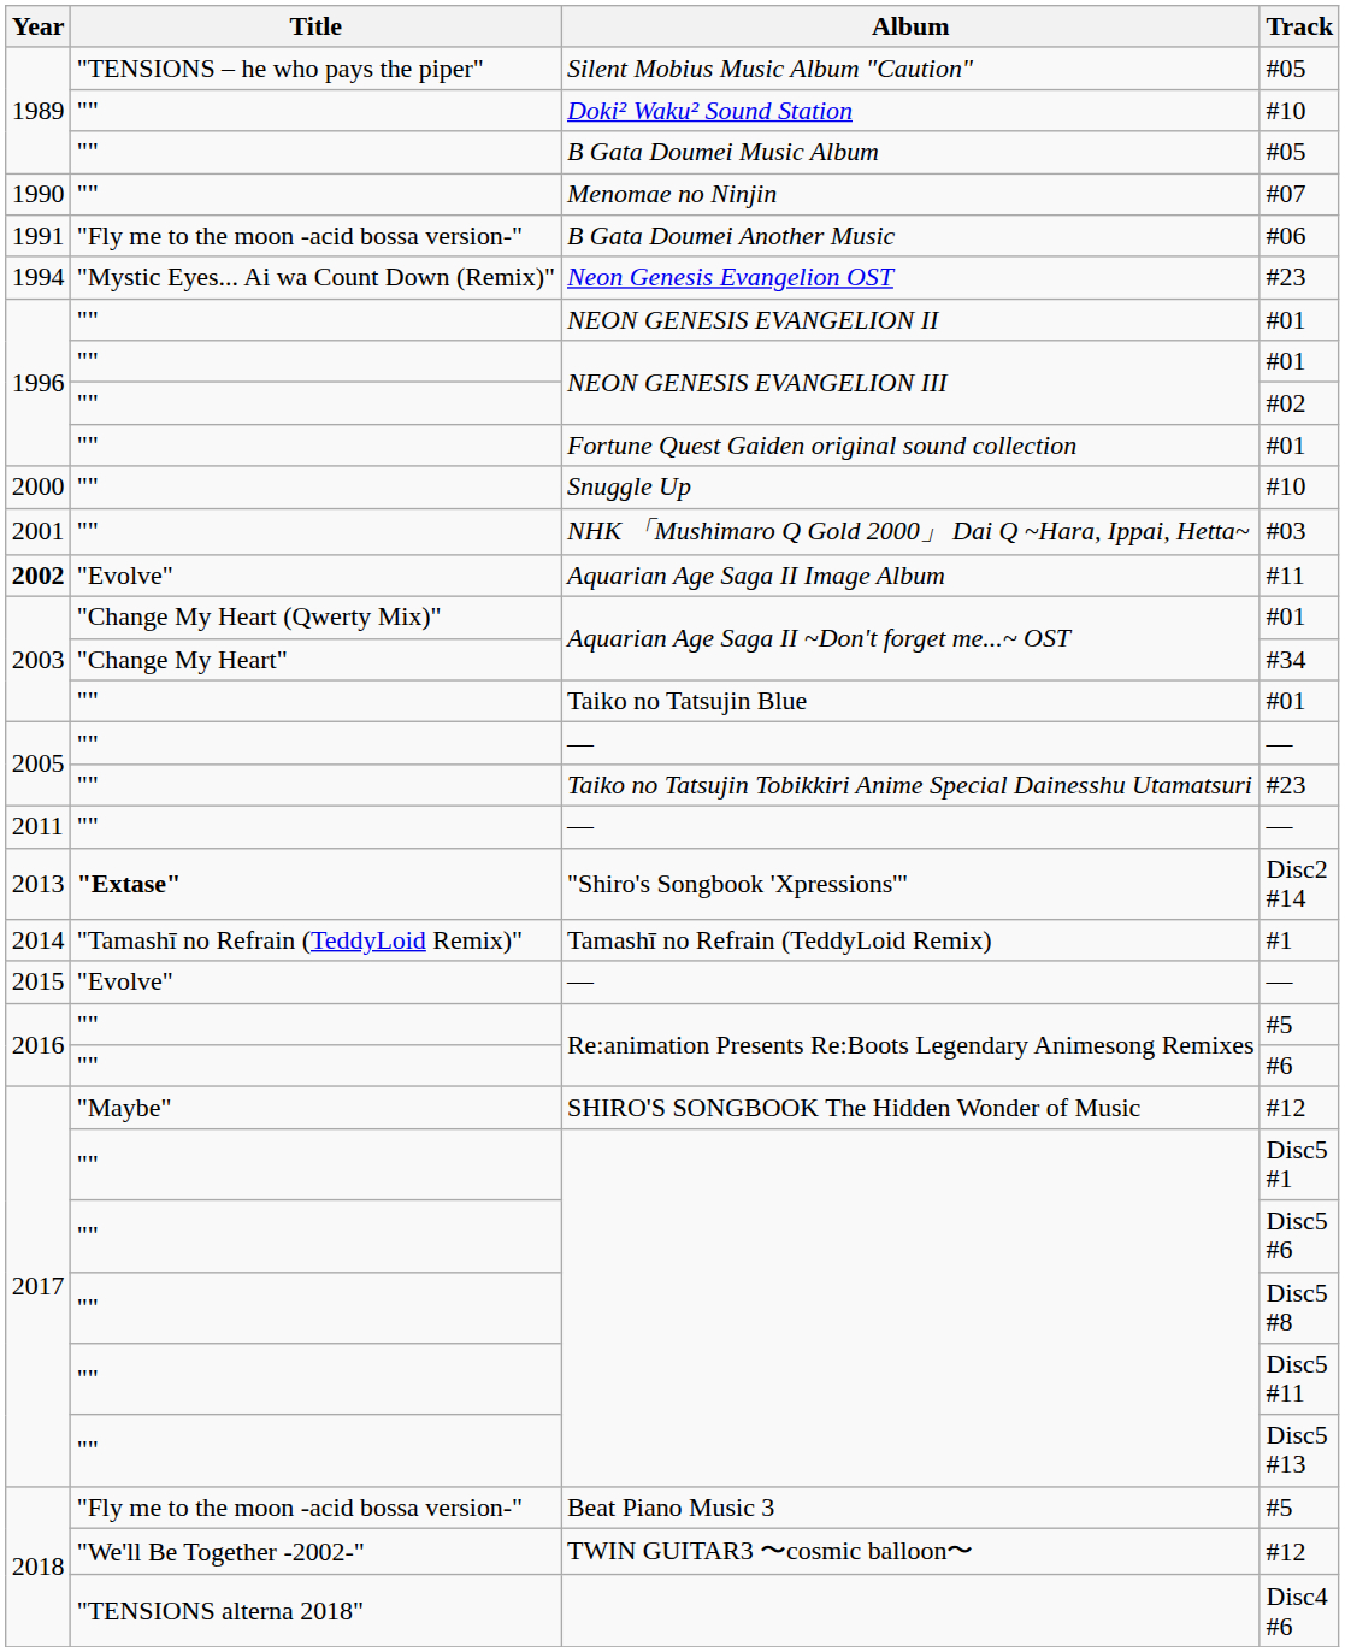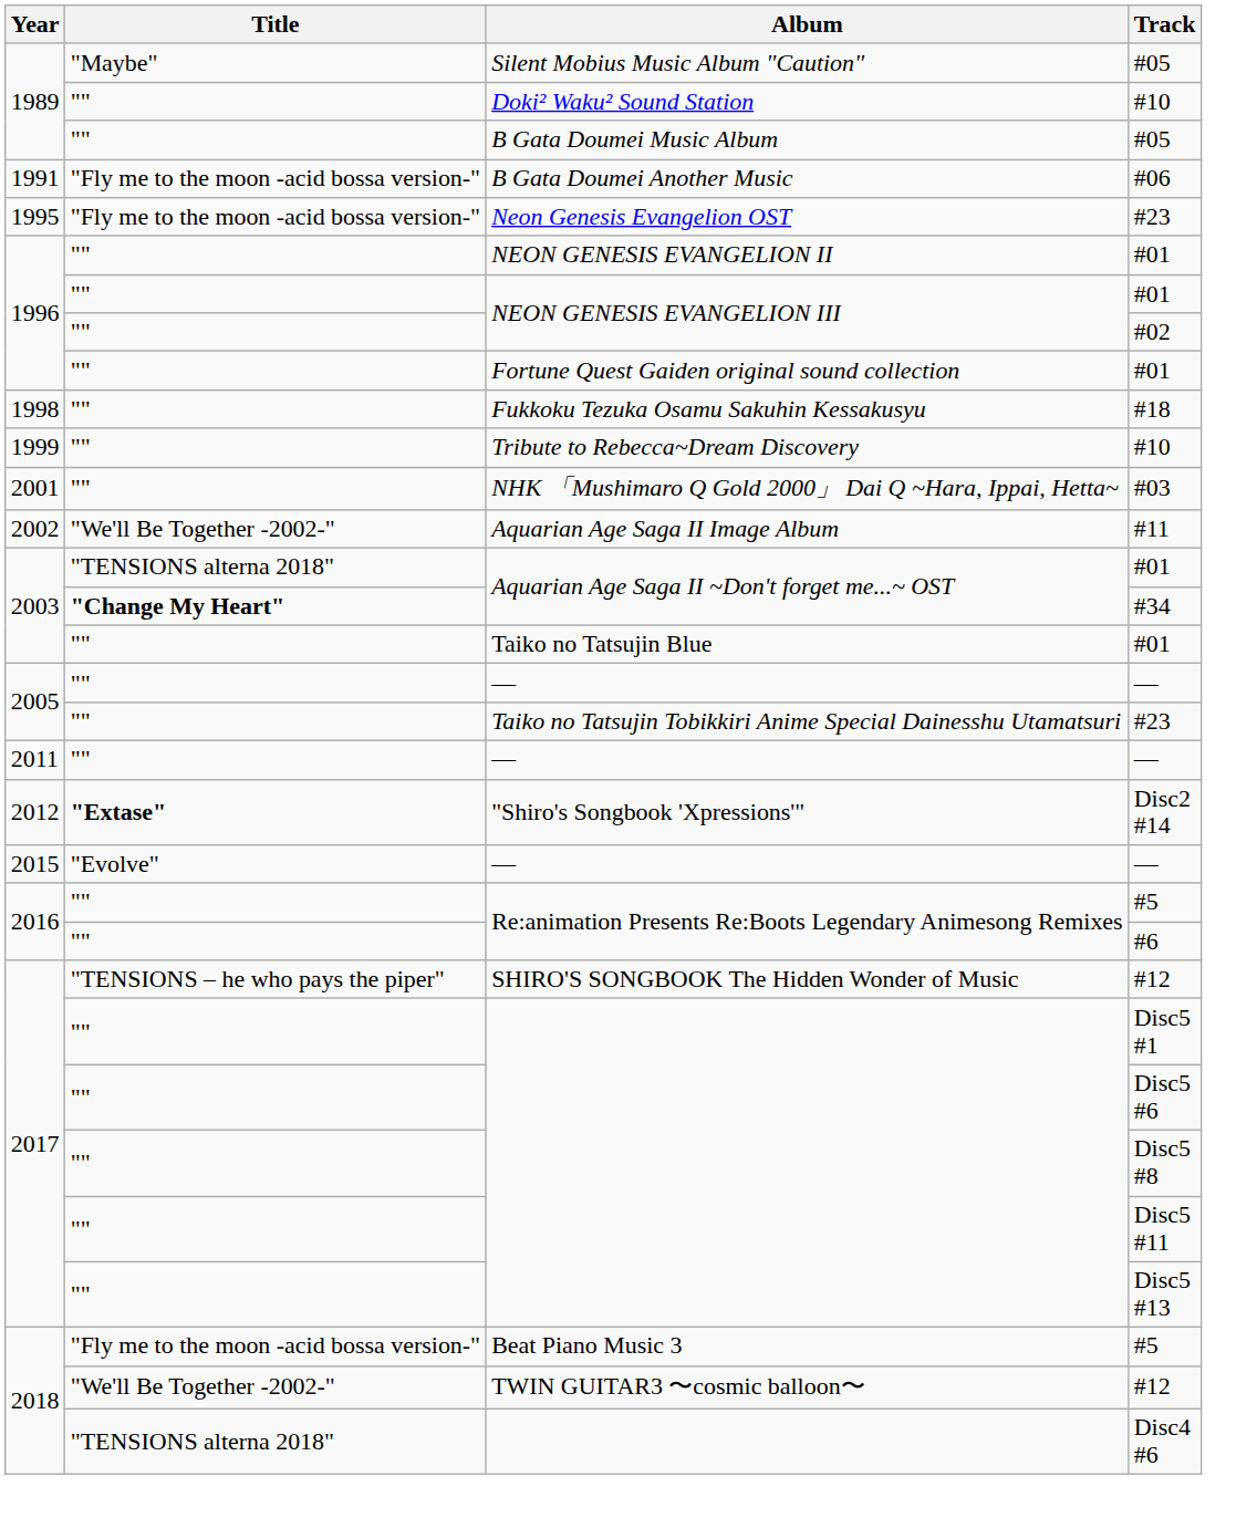Silent Mobius Music Album "Caution" | Title: "TENSIONS – he who pays the piper" -> "Maybe"
- row: 1990 | "" | Menomae no Ninjin | #07
Neon Genesis Evangelion OST | Year: 1994 -> 1995
Neon Genesis Evangelion OST | Title: "Mystic Eyes... Ai wa Count Down (Remix)" -> "Fly me to the moon -acid bossa version-"
+ row: 1998 | "" | Fukkoku Tezuka Osamu Sakuhin Kessakusyu | #18
+ row: 1999 | "" | Tribute to Rebecca~Dream Discovery | #10
- row: 2000 | "" | Snuggle Up | #10
Aquarian Age Saga II Image Album | Year: bold -> normal
Aquarian Age Saga II Image Album | Title: "Evolve" -> "We'll Be Together -2002-"
Aquarian Age Saga II ~Don't forget me...~ OST / #01 | Title: "Change My Heart (Qwerty Mix)" -> "TENSIONS alterna 2018"
Aquarian Age Saga II ~Don't forget me...~ OST / #34 | Title: normal -> bold
"Shiro's Songbook 'Xpressions'" | Year: 2013 -> 2012
- row: 2014 | "Tamashī no Refrain (TeddyLoid Remix)" | Tamashī no Refrain (TeddyLoid Remix) | #1
SHIRO'S SONGBOOK The Hidden Wonder of Music | Title: "Maybe" -> "TENSIONS – he who pays the piper"
